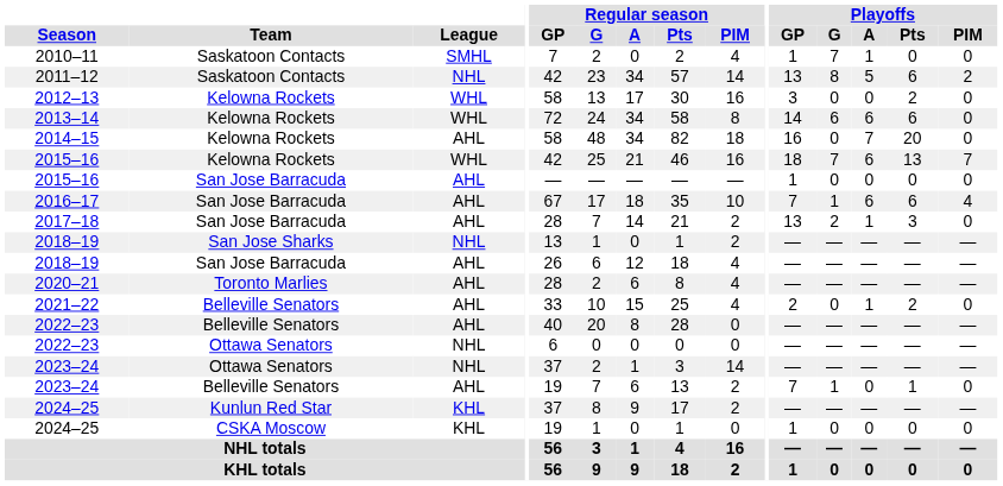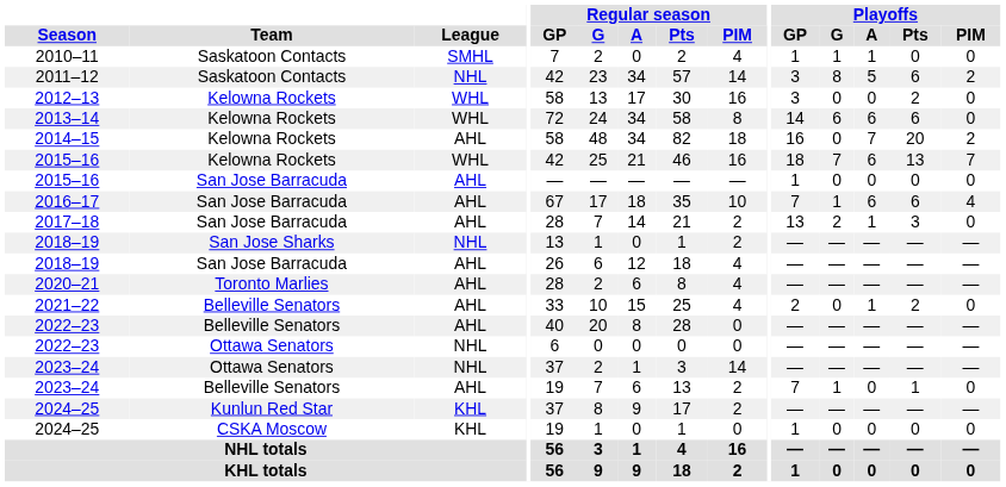2010–11 | Playoffs / G: 7 -> 1
2011–12 | Playoffs / GP: 13 -> 3
2014–15 | Playoffs / PIM: 0 -> 2
